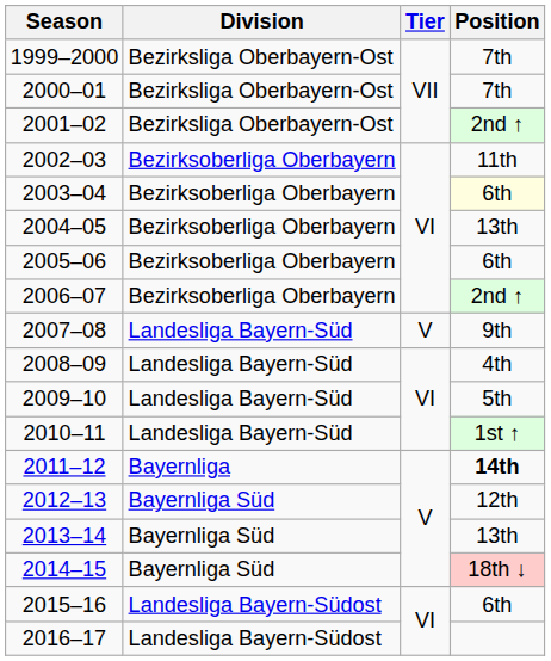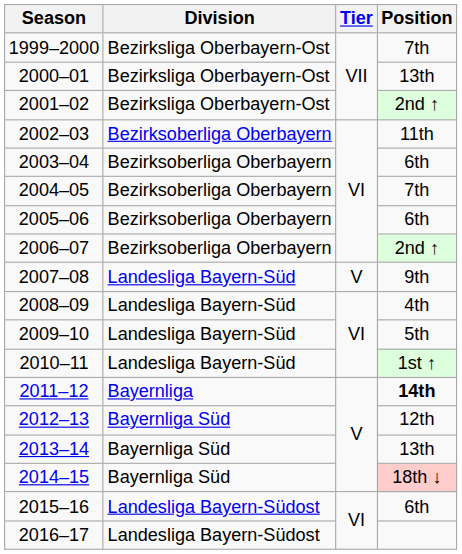2000–01 | Position: 7th -> 13th
2003–04 | Position: lightyellow background -> no background
2004–05 | Position: 13th -> 7th
